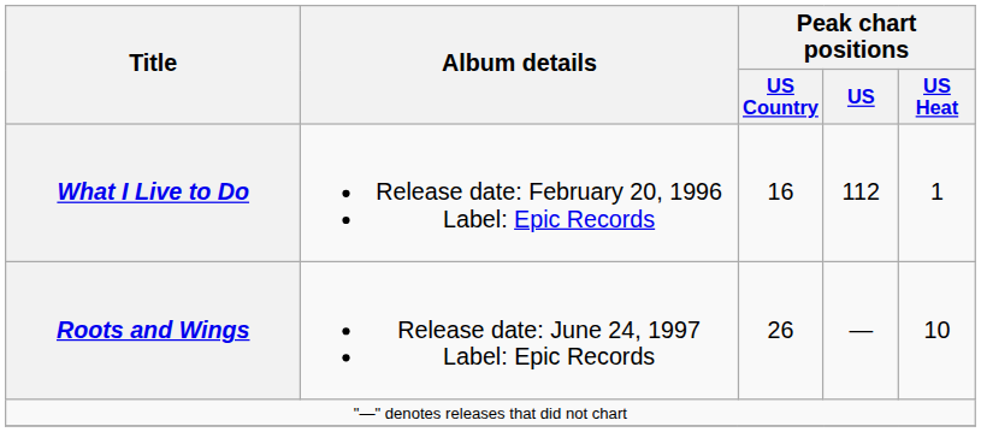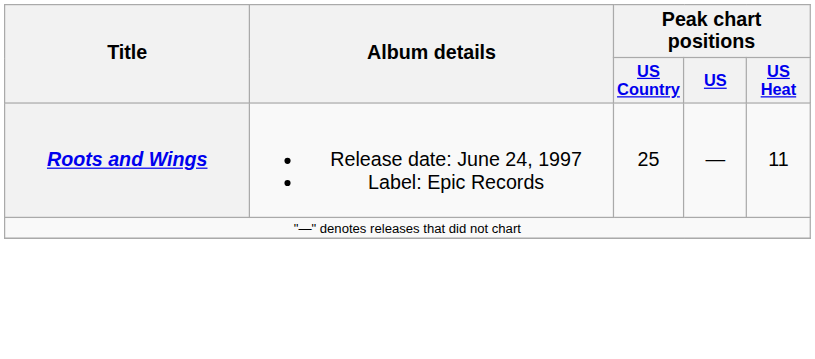- row: What I Live to Do | Release date: February 20, 1996 Label: Epic Records | 16 | 112 | 1
Roots and Wings | Peak chart positions / US Country: 26 -> 25
Roots and Wings | Peak chart positions / US Heat: 10 -> 11
